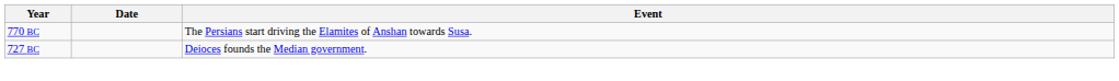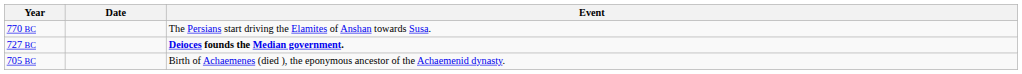727 BC | Event: normal -> bold
+ row: 705 BC | Birth of Achaemenes (died ), the eponymous ancestor of the Achaemenid dynasty.
